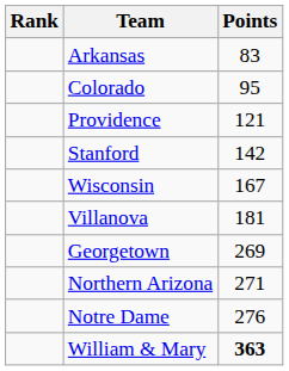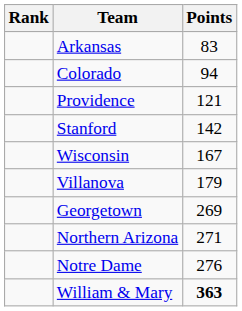Colorado | Points: 95 -> 94
Villanova | Points: 181 -> 179
